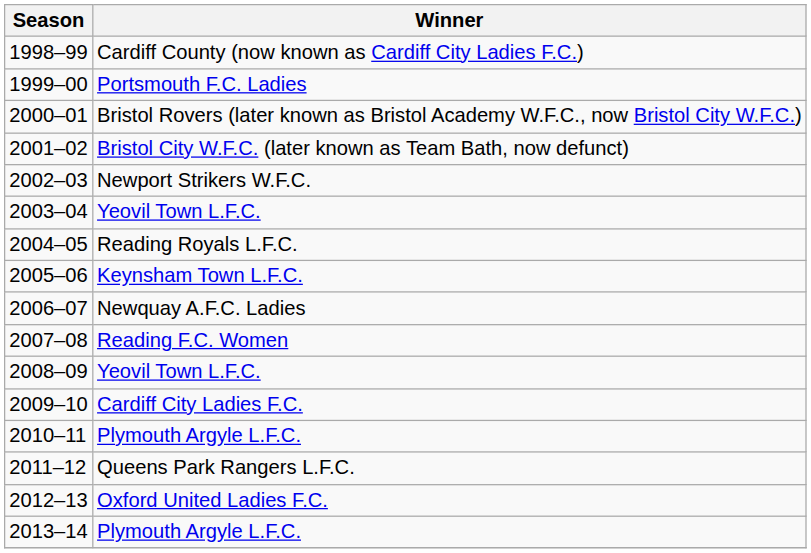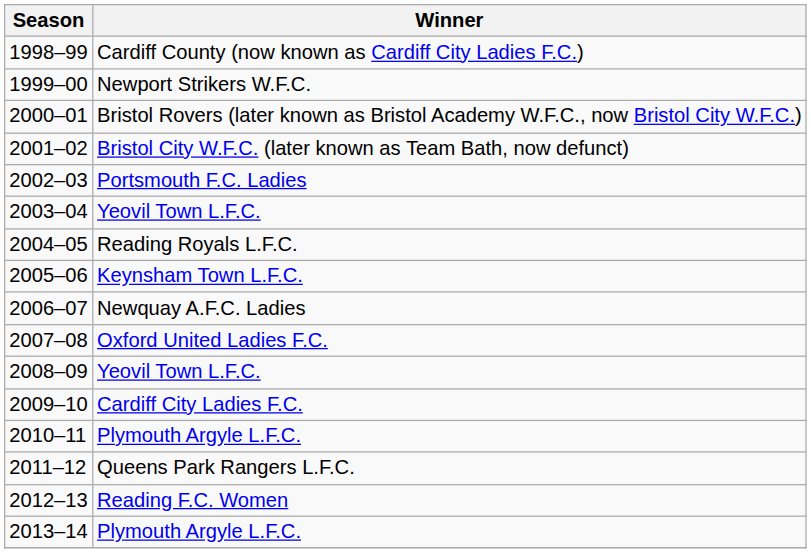1999–00 | Winner: Portsmouth F.C. Ladies -> Newport Strikers W.F.C.
2002–03 | Winner: Newport Strikers W.F.C. -> Portsmouth F.C. Ladies
2007–08 | Winner: Reading F.C. Women -> Oxford United Ladies F.C.
2012–13 | Winner: Oxford United Ladies F.C. -> Reading F.C. Women
